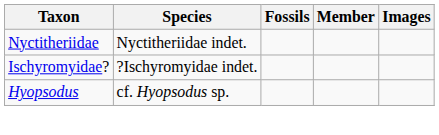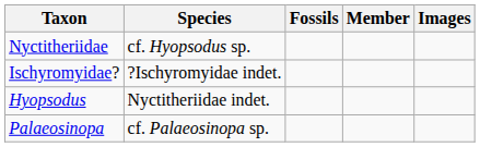Nyctitheriidae | Species: Nyctitheriidae indet. -> cf. Hyopsodus sp.
Hyopsodus | Species: cf. Hyopsodus sp. -> Nyctitheriidae indet.
+ row: Palaeosinopa | cf. Palaeosinopa sp.
